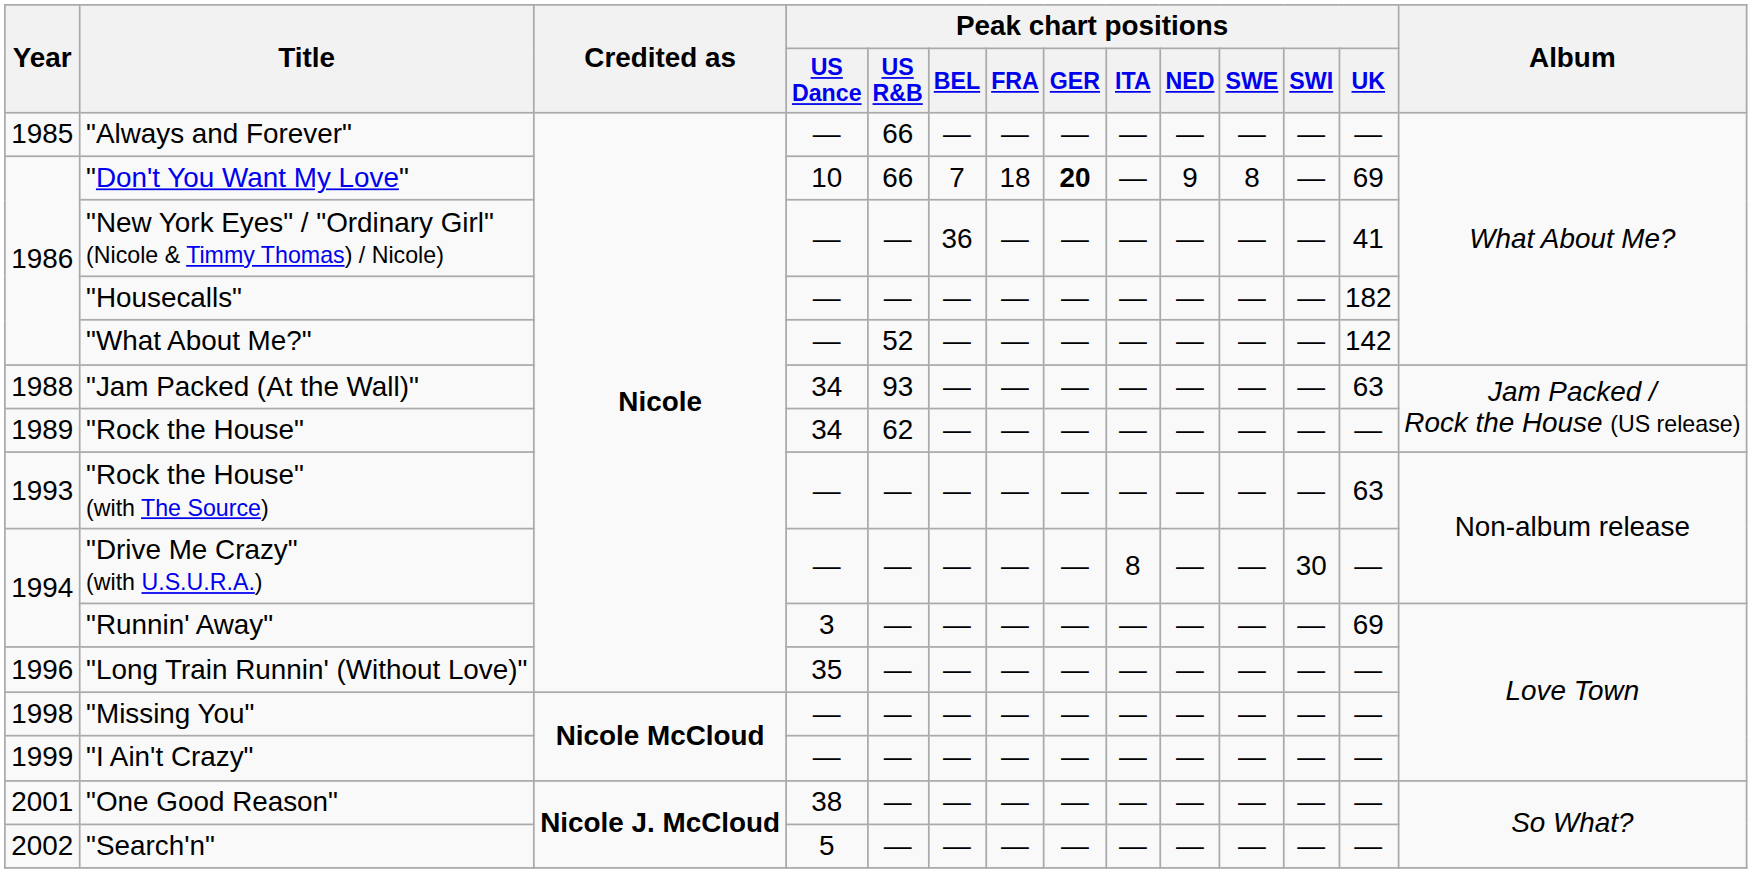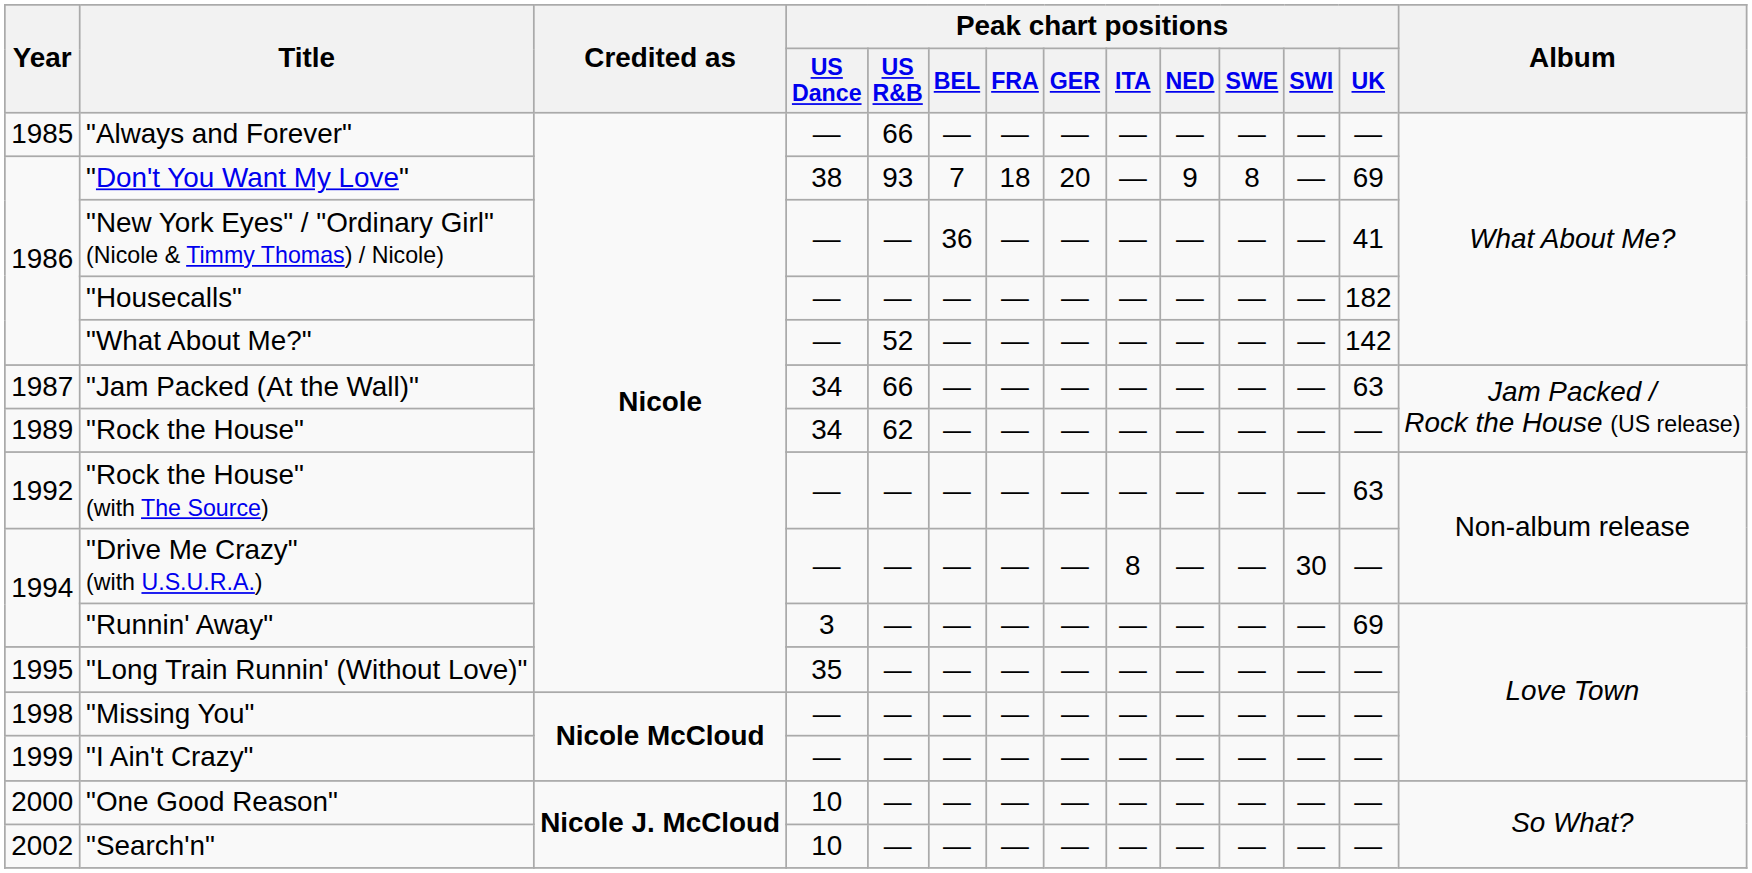"Don't You Want My Love" | Peak chart positions / US Dance: 10 -> 38
"Don't You Want My Love" | Peak chart positions / US R&B: 66 -> 93
"Don't You Want My Love" | Peak chart positions / GER: bold -> normal
"Jam Packed (At the Wall)" | Year: 1988 -> 1987
"Jam Packed (At the Wall)" | Peak chart positions / US R&B: 93 -> 66
"Rock the House" (with The Source) | Year: 1993 -> 1992
"Long Train Runnin' (Without Love)" | Year: 1996 -> 1995
"One Good Reason" | Year: 2001 -> 2000
"One Good Reason" | Peak chart positions / US Dance: 38 -> 10
"Search'n" | Peak chart positions / US Dance: 5 -> 10
